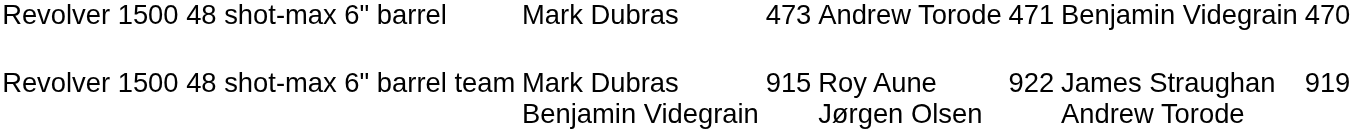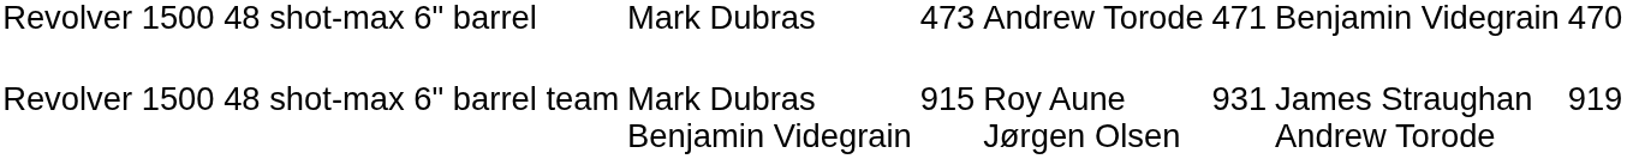Revolver 1500 48 shot-max 6" barrel team | column 5: 922 -> 931
